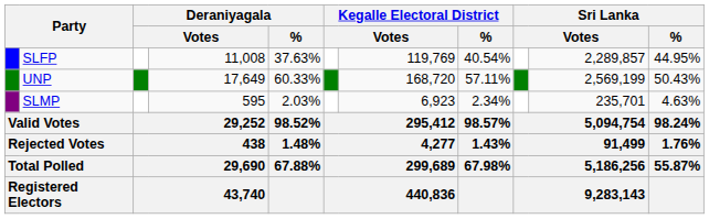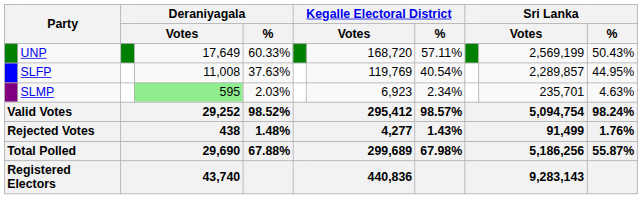rows swapped: UNP <-> SLFP
SLMP | column 4: no background -> lightgreen background
